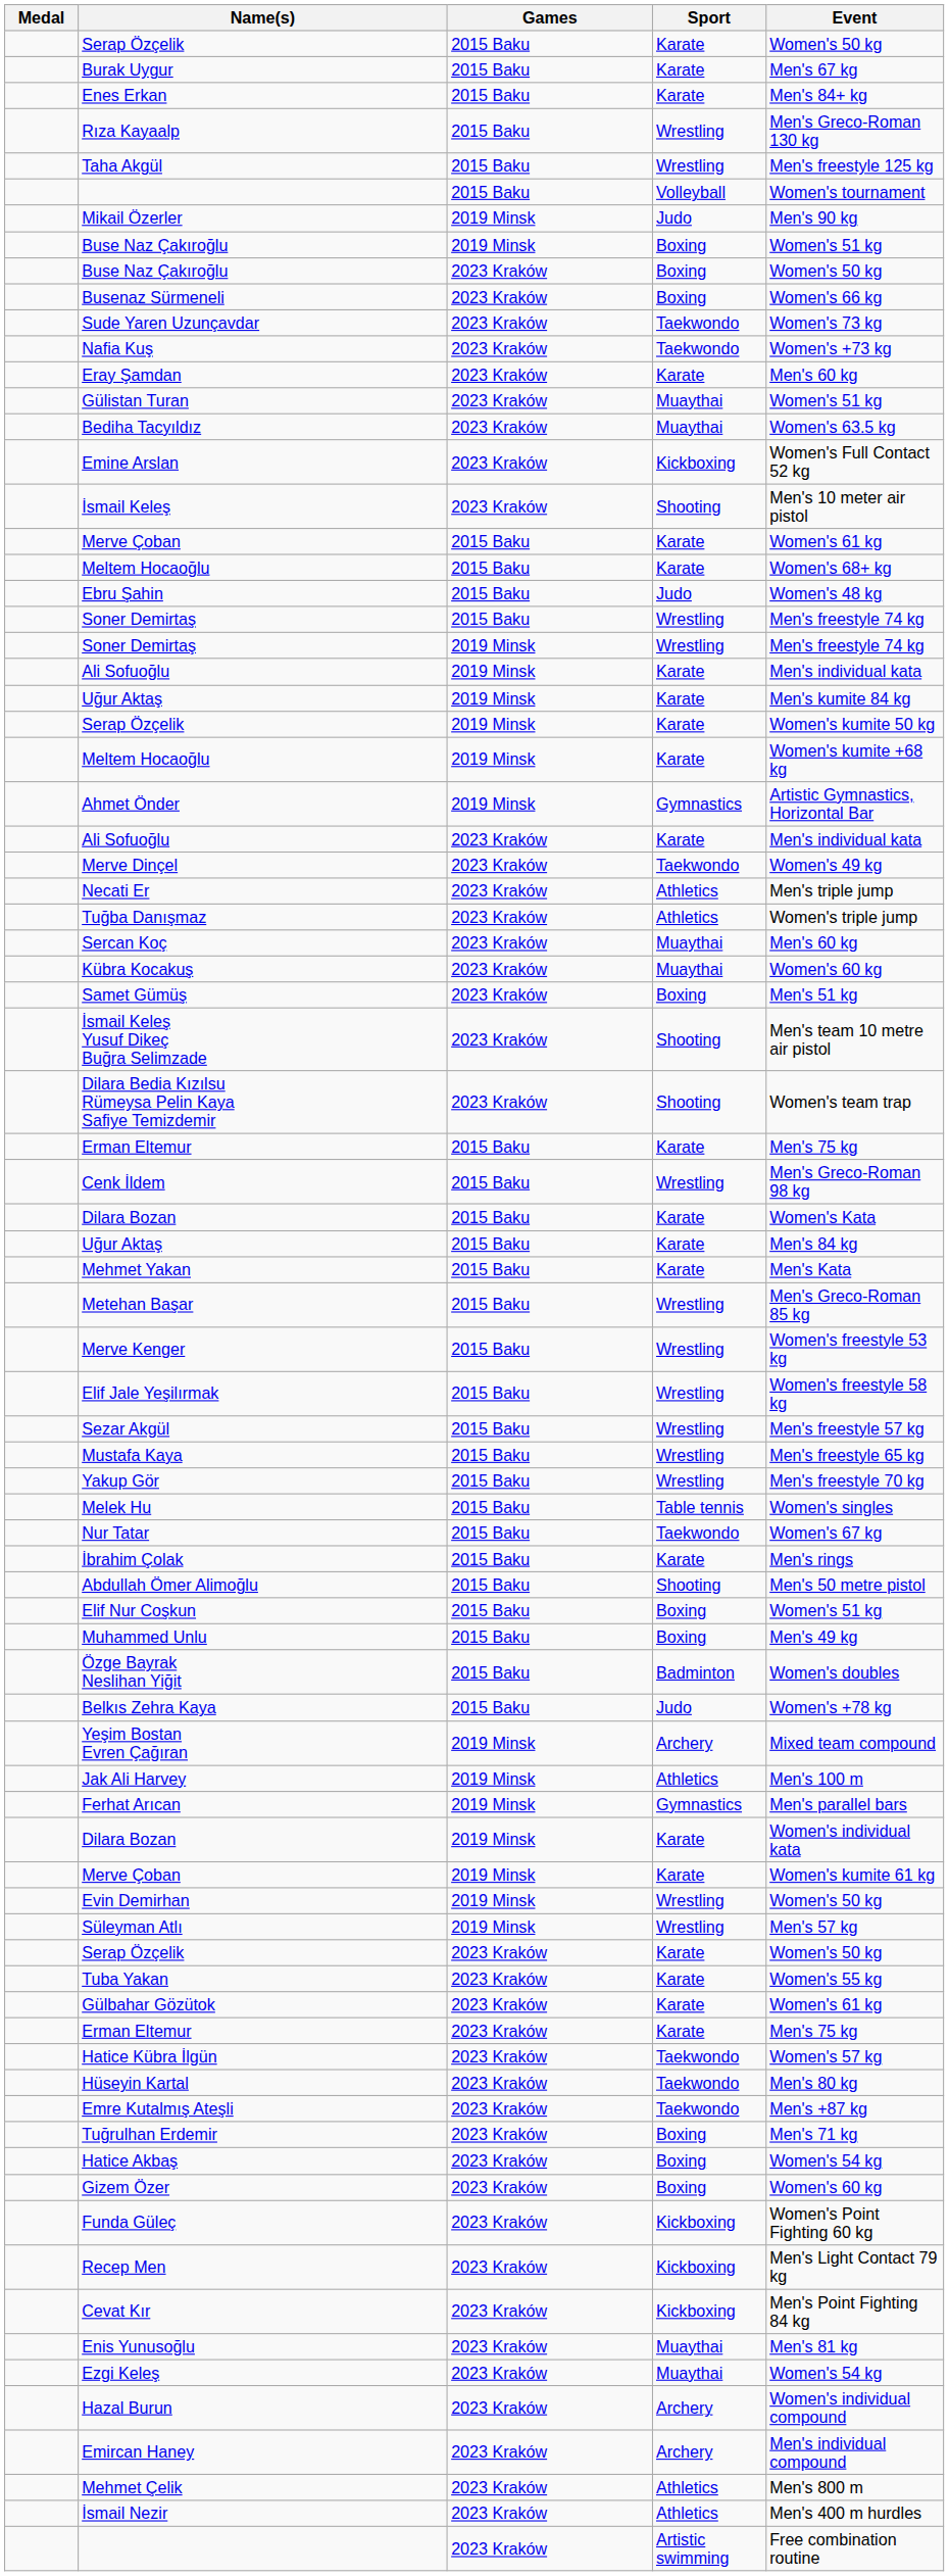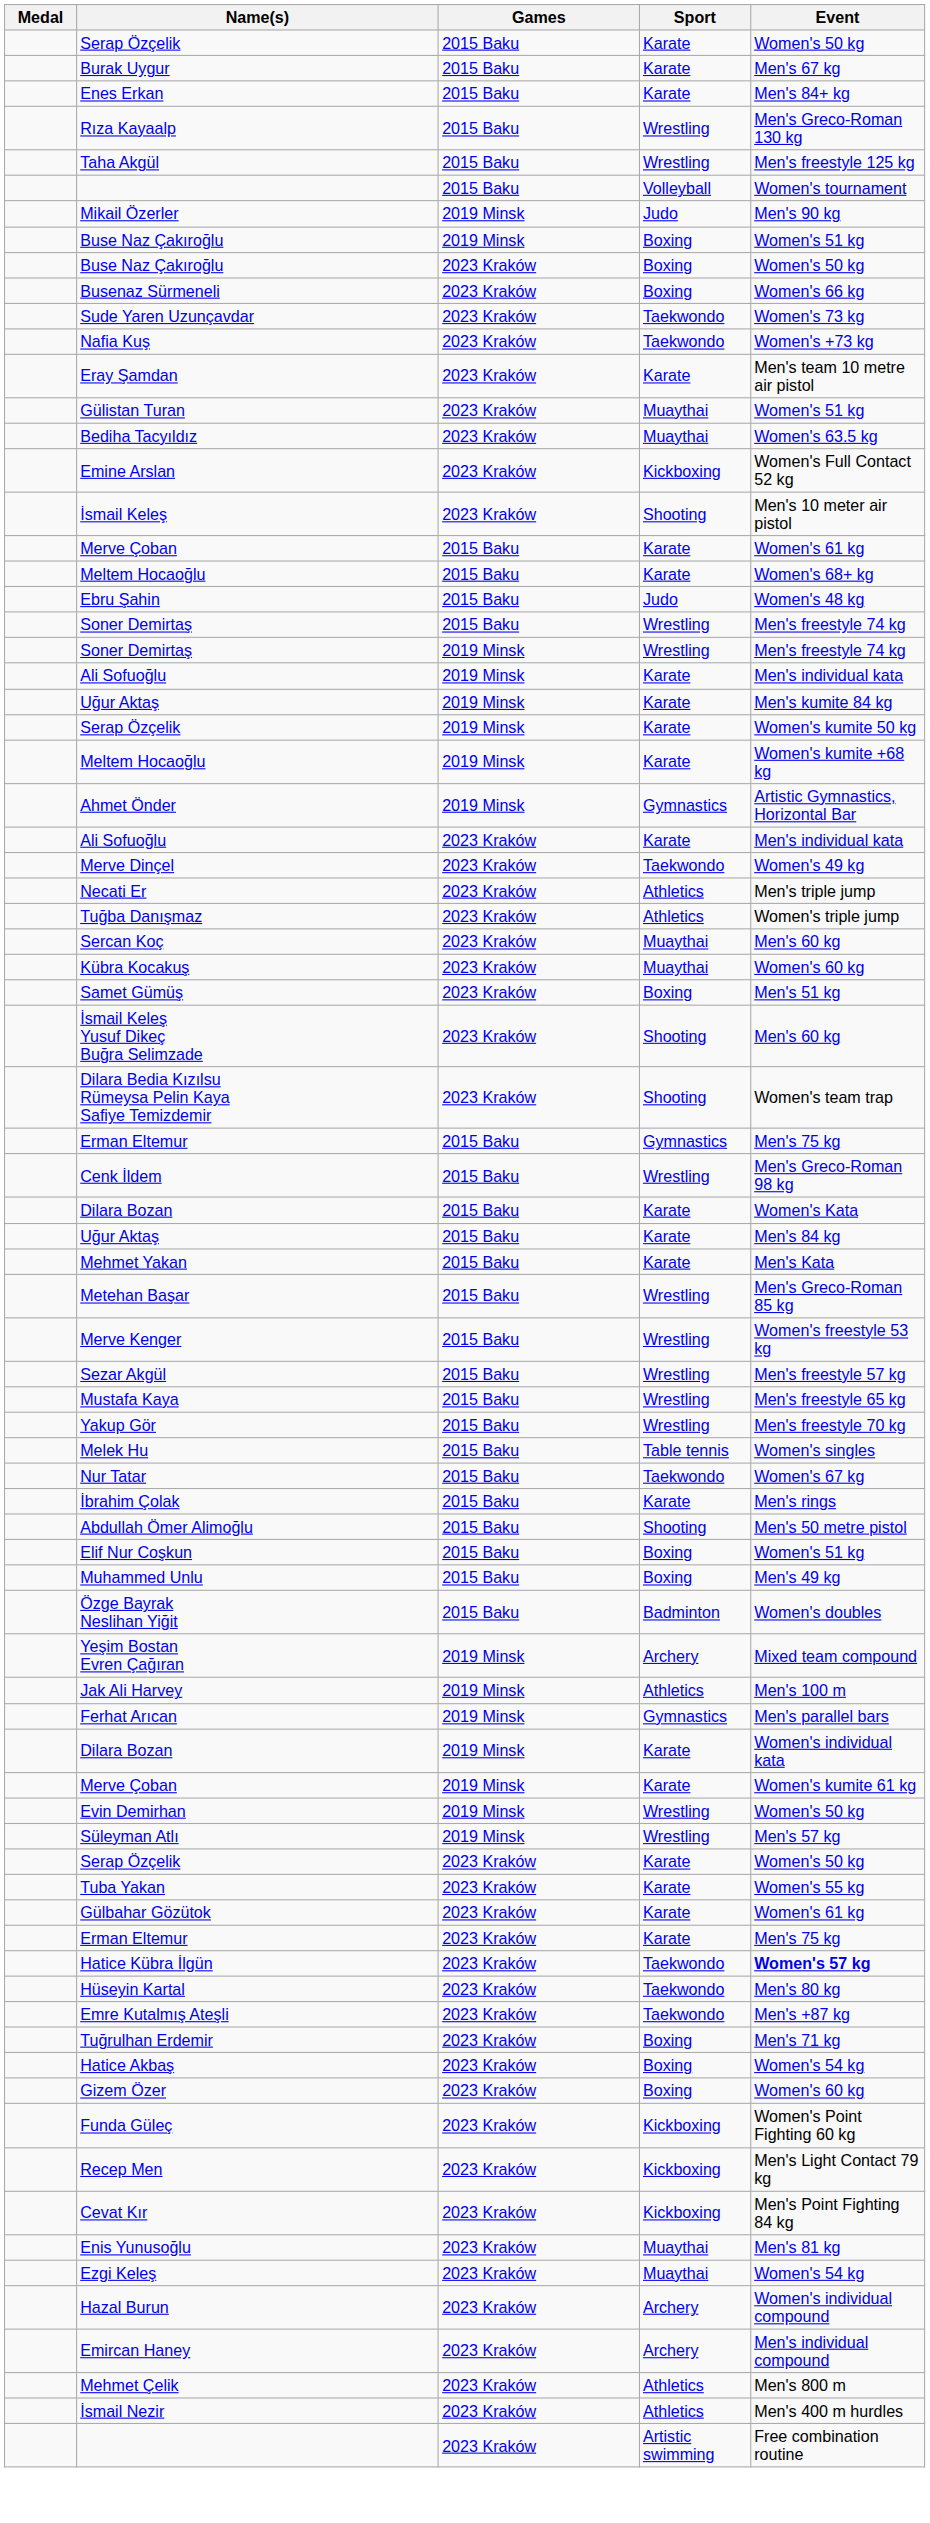Eray Şamdan | Event: Men's 60 kg -> Men's team 10 metre air pistol
İsmail Keleş Yusuf Dikeç Buğra Selimzade | Event: Men's team 10 metre air pistol -> Men's 60 kg
Erman Eltemur / 2015 Baku | Sport: Karate -> Gymnastics
- row: Elif Jale Yeşilırmak | 2015 Baku | Wrestling | Women's freestyle 58 kg
- row: Belkıs Zehra Kaya | 2015 Baku | Judo | Women's +78 kg
Hatice Kübra İlgün | Event: normal -> bold
